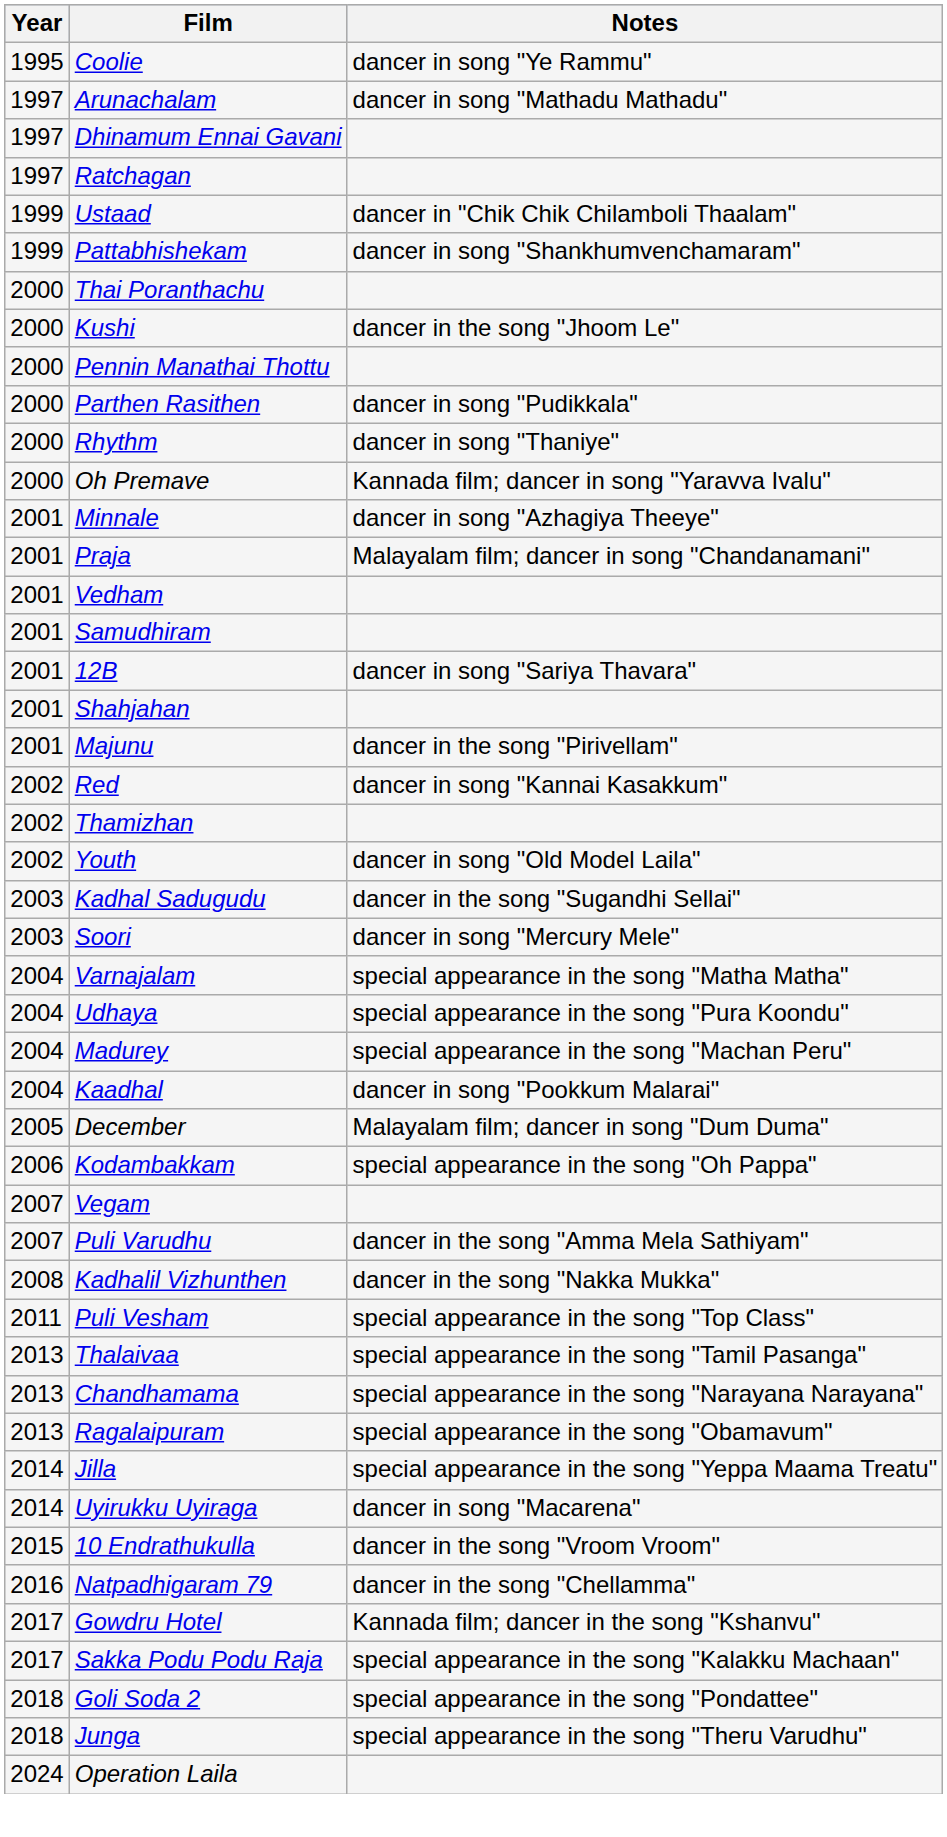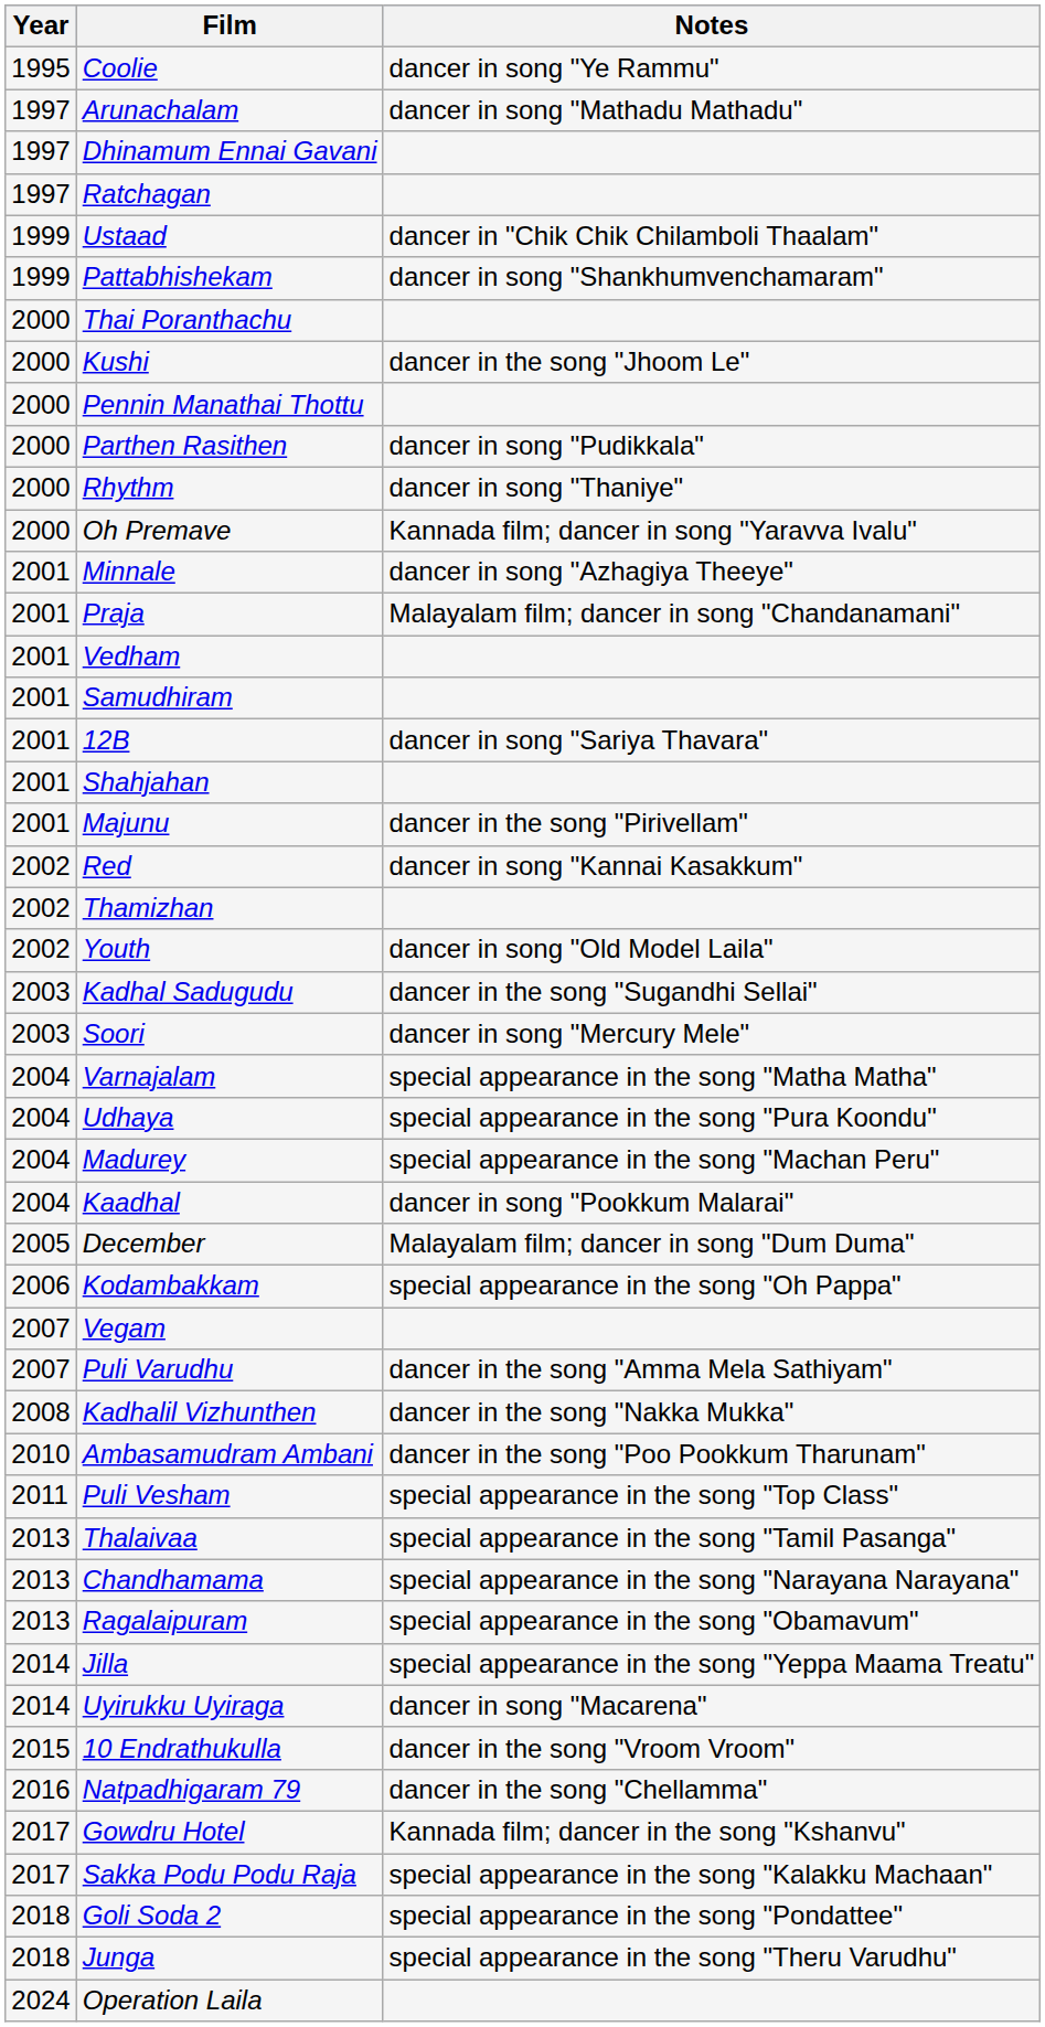+ row: 2010 | Ambasamudram Ambani | dancer in the song "Poo Pookkum Tharunam"
